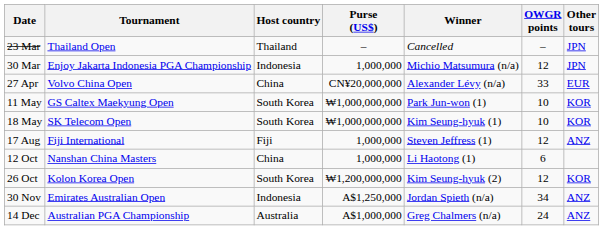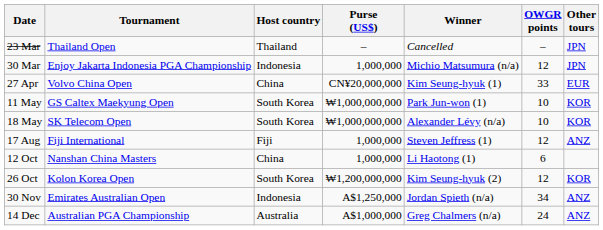27 Apr | Winner: Alexander Lévy (n/a) -> Kim Seung-hyuk (1)
18 May | Winner: Kim Seung-hyuk (1) -> Alexander Lévy (n/a)
